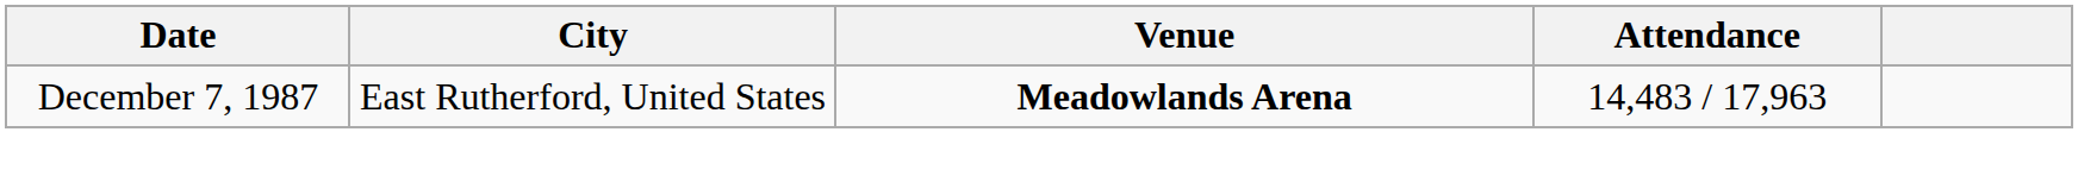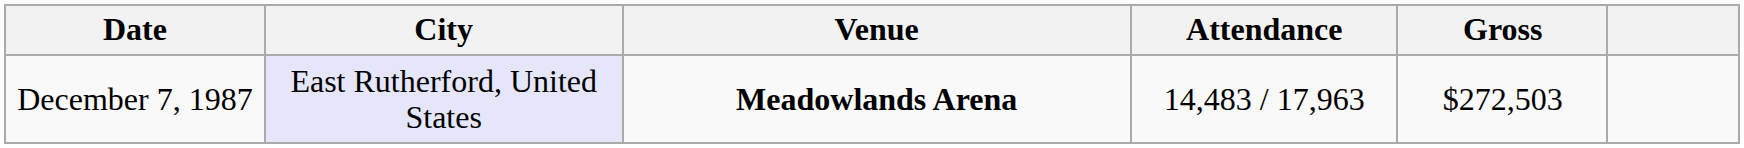+ column: Gross | $272,503
December 7, 1987 | City: no background -> lavender background
